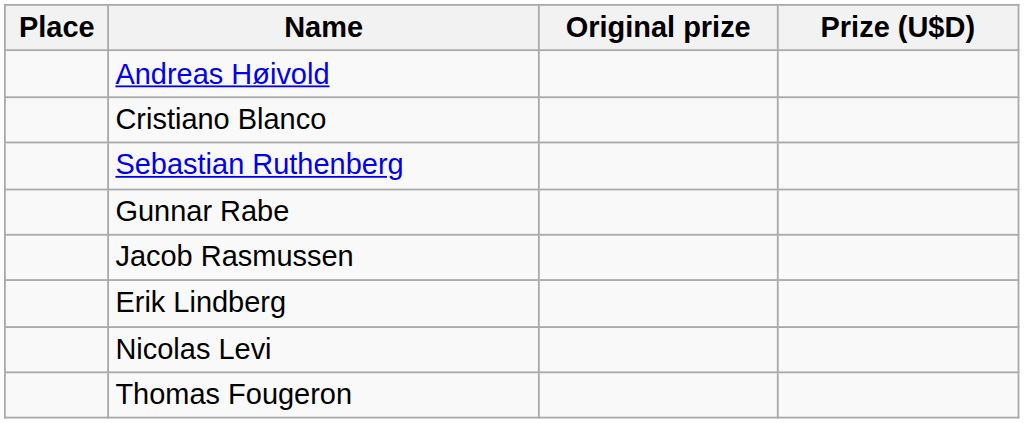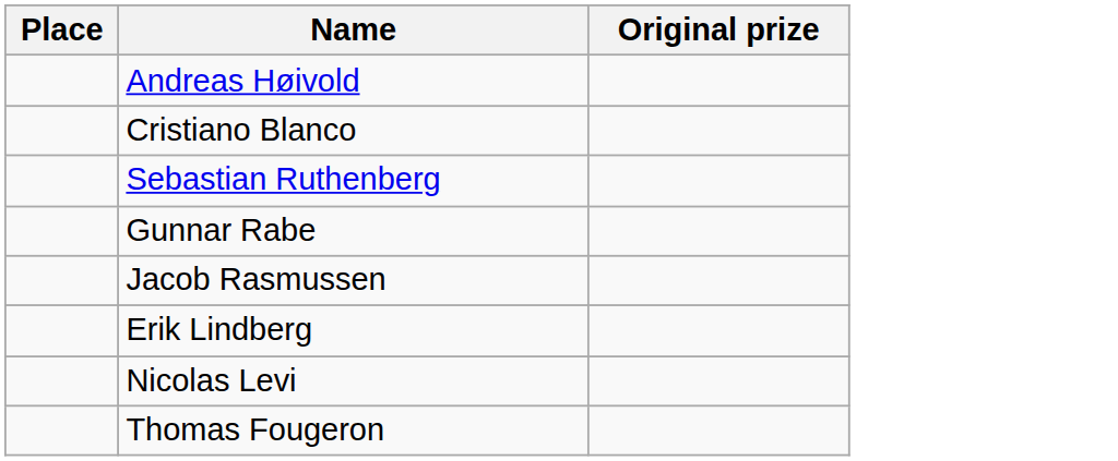- column: Prize (U$D)
